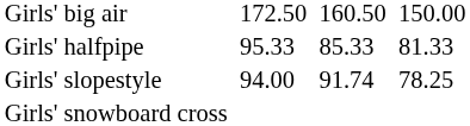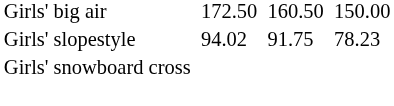- row: Girls' halfpipe | 95.33 | 85.33 | 81.33
Girls' slopestyle | column 3: 94.00 -> 94.02
Girls' slopestyle | column 5: 91.74 -> 91.75
Girls' slopestyle | column 7: 78.25 -> 78.23
